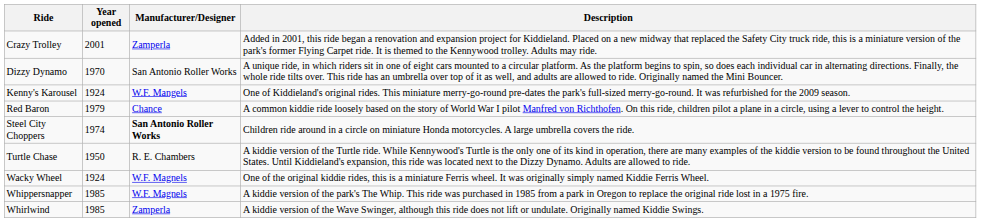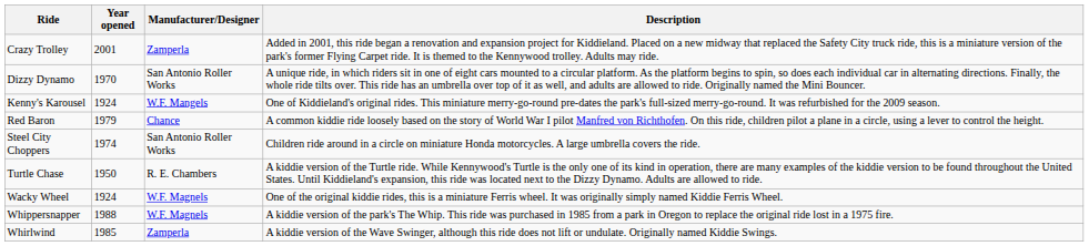Steel City Choppers | Manufacturer/Designer: bold -> normal
Whippersnapper | Year opened: 1985 -> 1988
